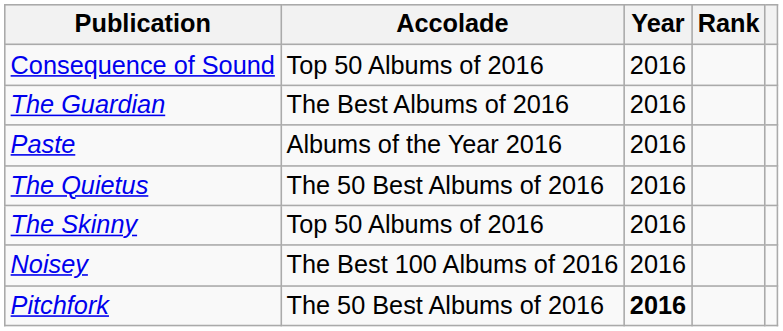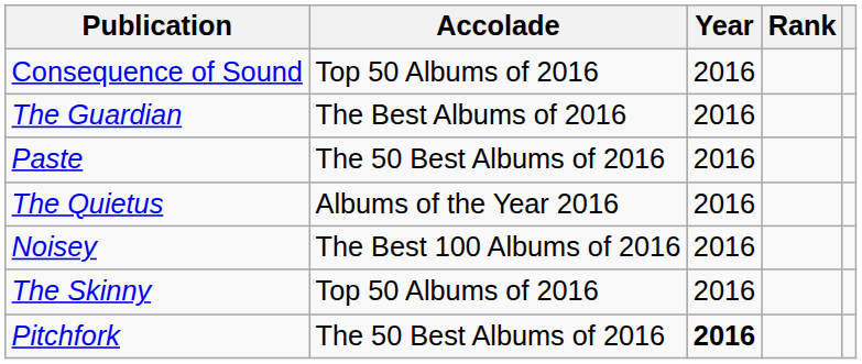Paste | Accolade: Albums of the Year 2016 -> The 50 Best Albums of 2016
The Quietus | Accolade: The 50 Best Albums of 2016 -> Albums of the Year 2016
rows swapped: The Skinny <-> Noisey
